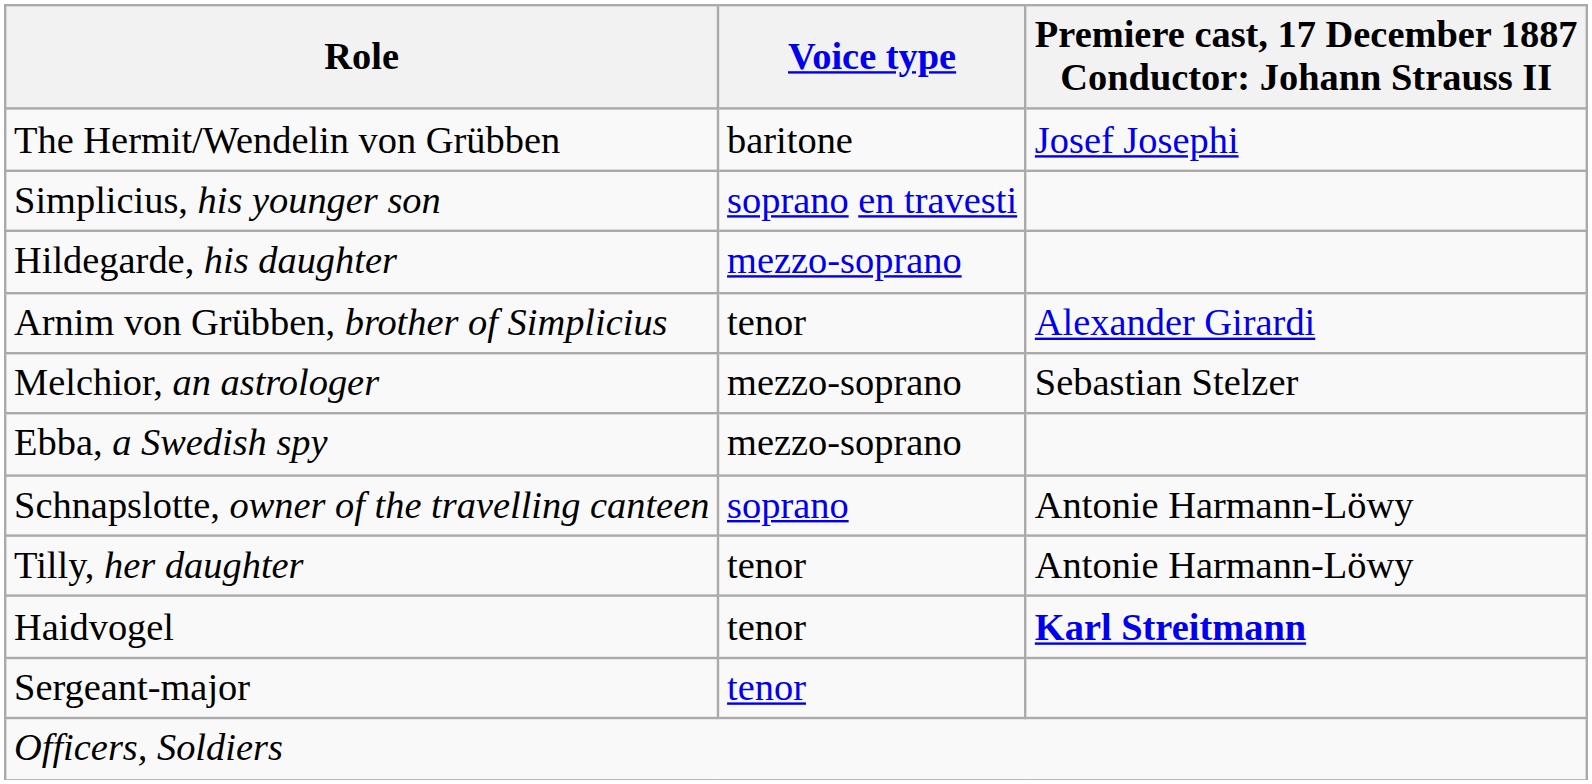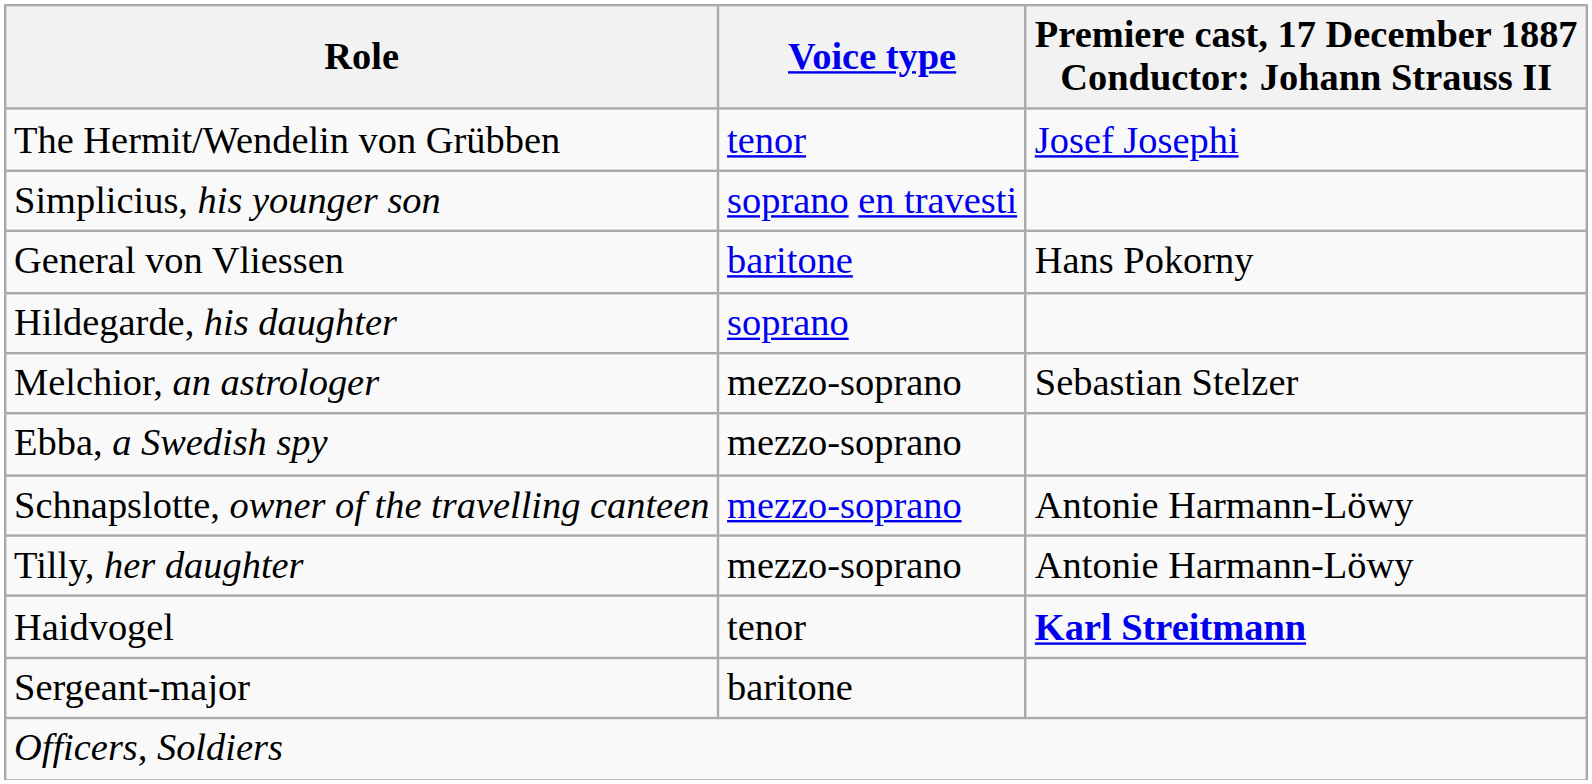The Hermit/Wendelin von Grübben | Voice type: baritone -> tenor
+ row: General von Vliessen | baritone | Hans Pokorny
Hildegarde, his daughter | Voice type: mezzo-soprano -> soprano
- row: Arnim von Grübben, brother of Simplicius | tenor | Alexander Girardi
Schnapslotte, owner of the travelling canteen | Voice type: soprano -> mezzo-soprano
Tilly, her daughter | Voice type: tenor -> mezzo-soprano
Sergeant-major | Voice type: tenor -> baritone
